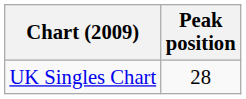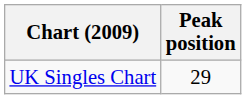UK Singles Chart | Peak position: 28 -> 29
